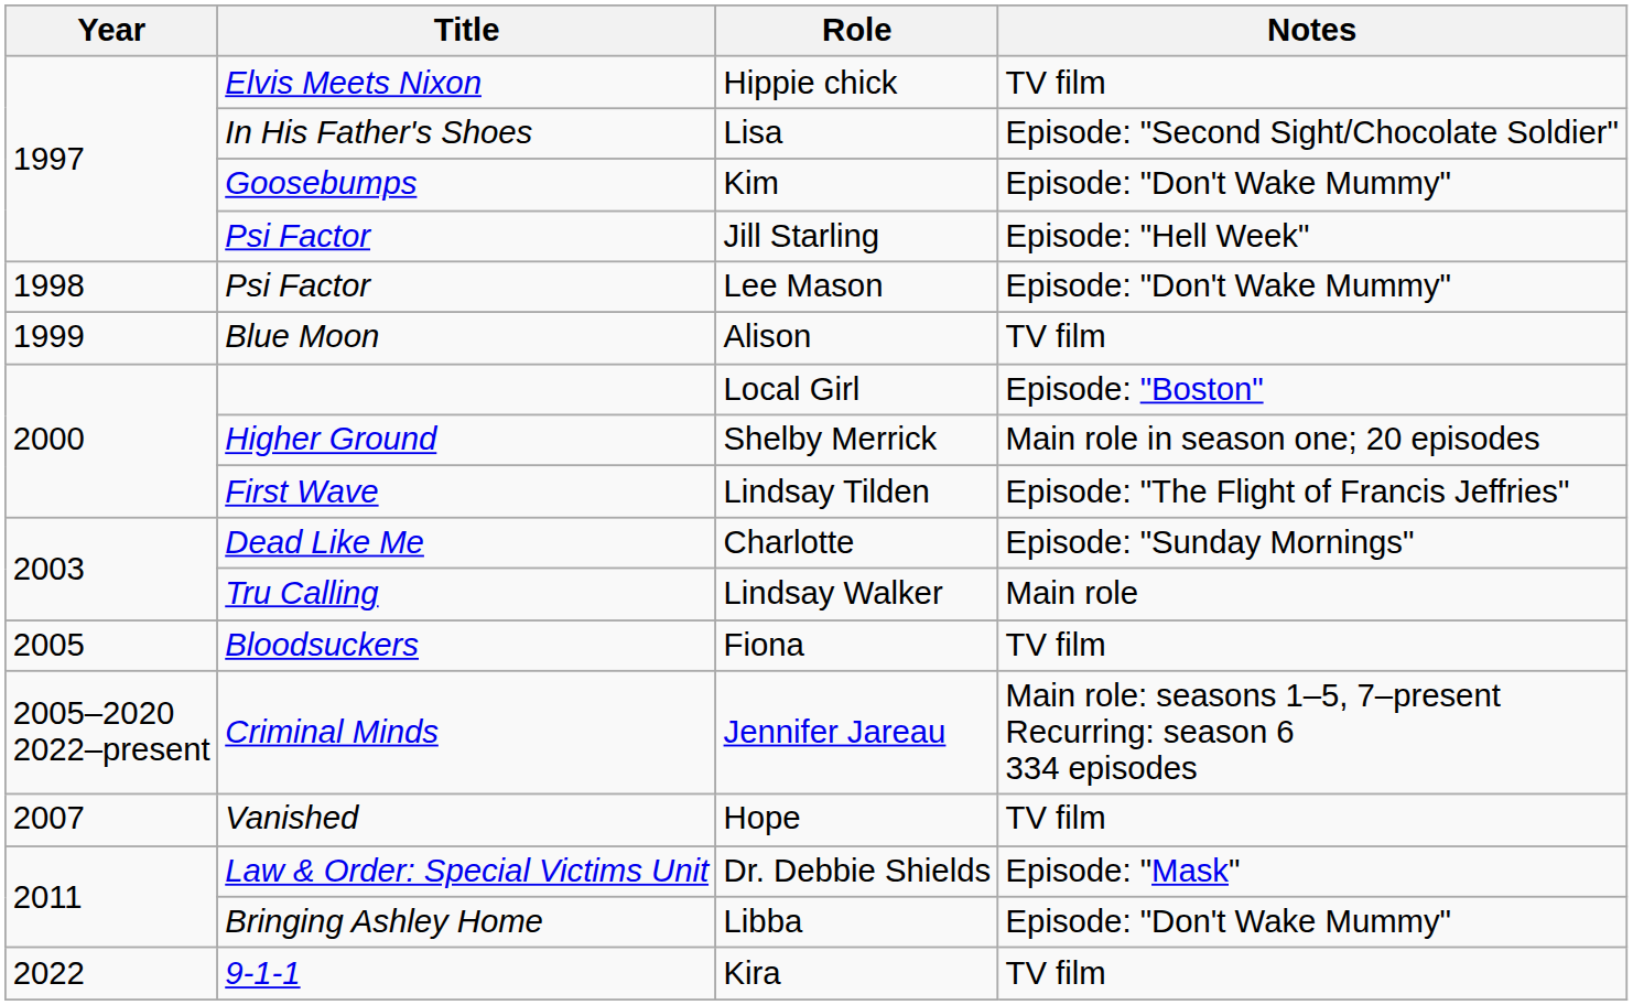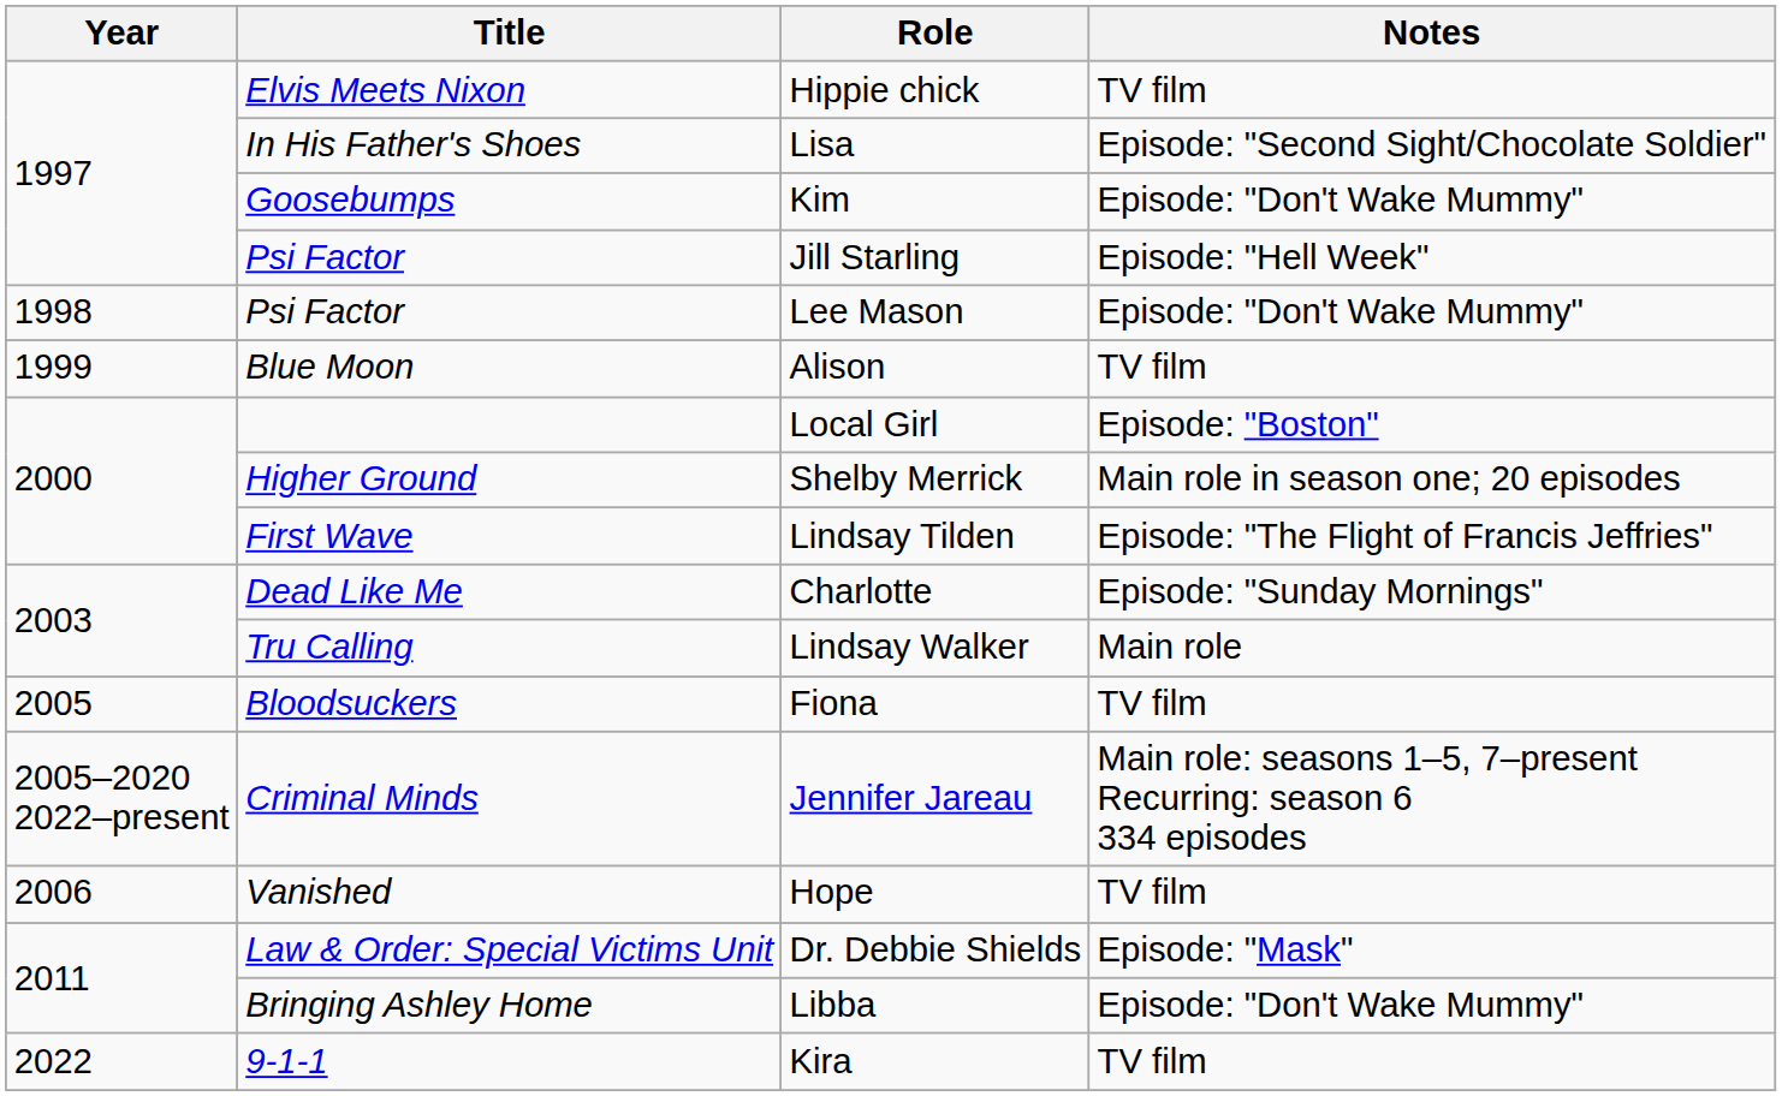Hope | Year: 2007 -> 2006
